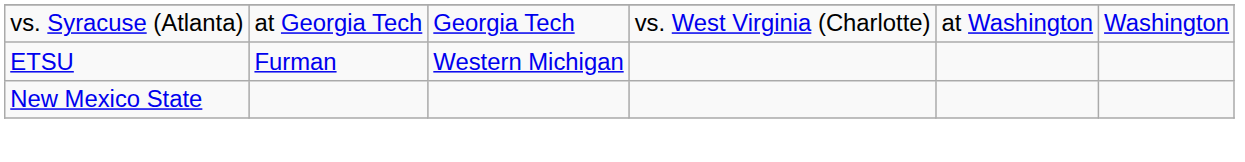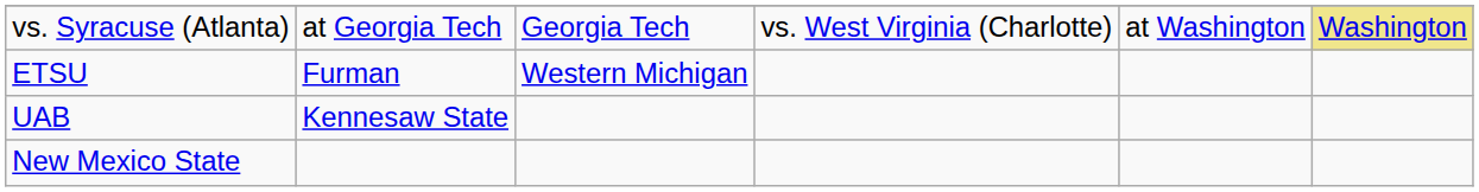vs. Syracuse (Atlanta) | column 6: no background -> khaki background
+ row: UAB | Kennesaw State
